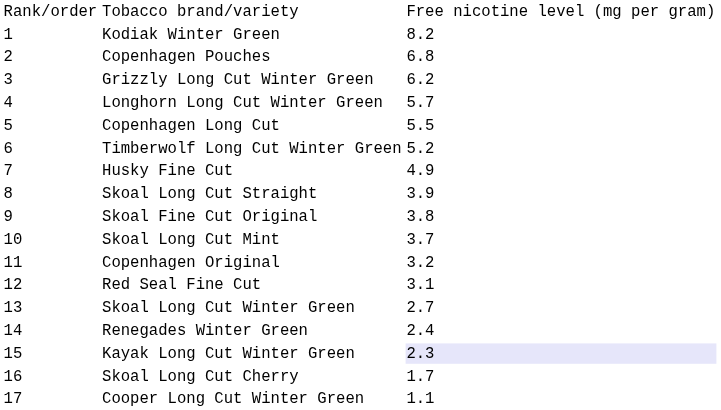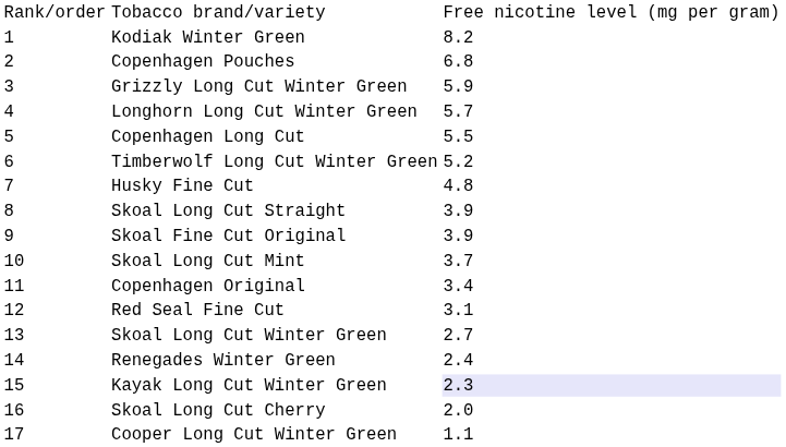Grizzly Long Cut Winter Green | column 3: 6.2 -> 5.9
Husky Fine Cut | column 3: 4.9 -> 4.8
Skoal Fine Cut Original | column 3: 3.8 -> 3.9
Copenhagen Original | column 3: 3.2 -> 3.4
Skoal Long Cut Cherry | column 3: 1.7 -> 2.0
